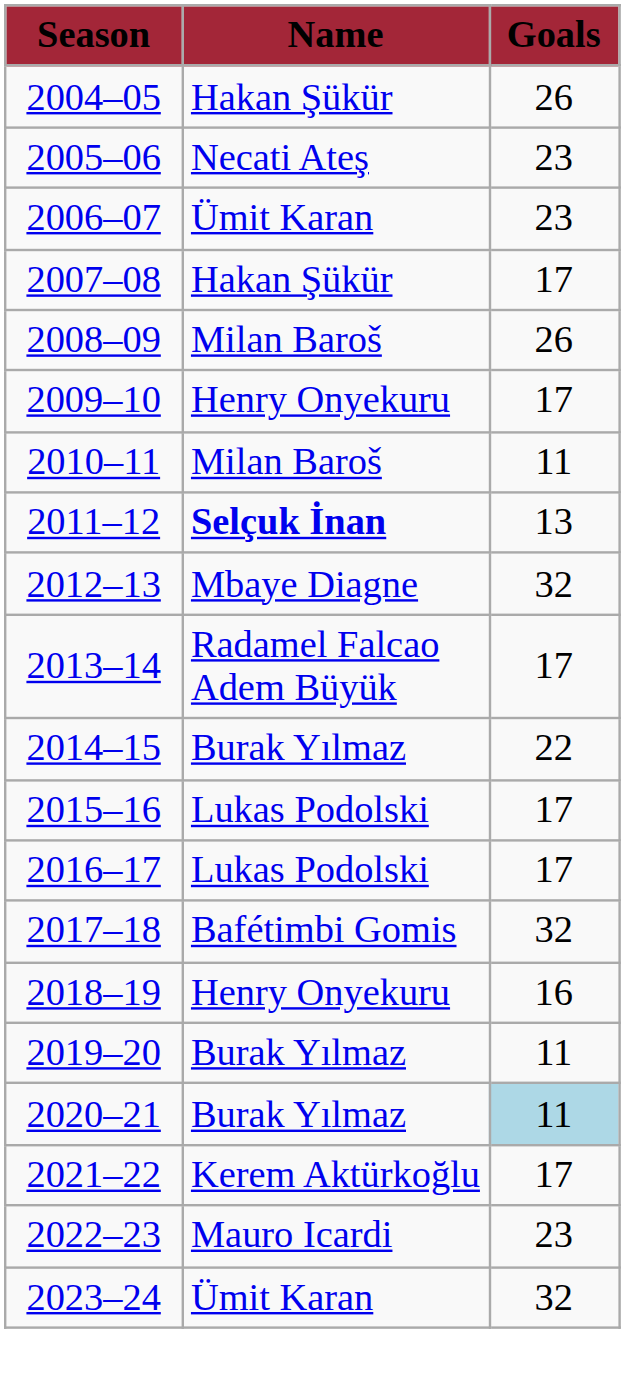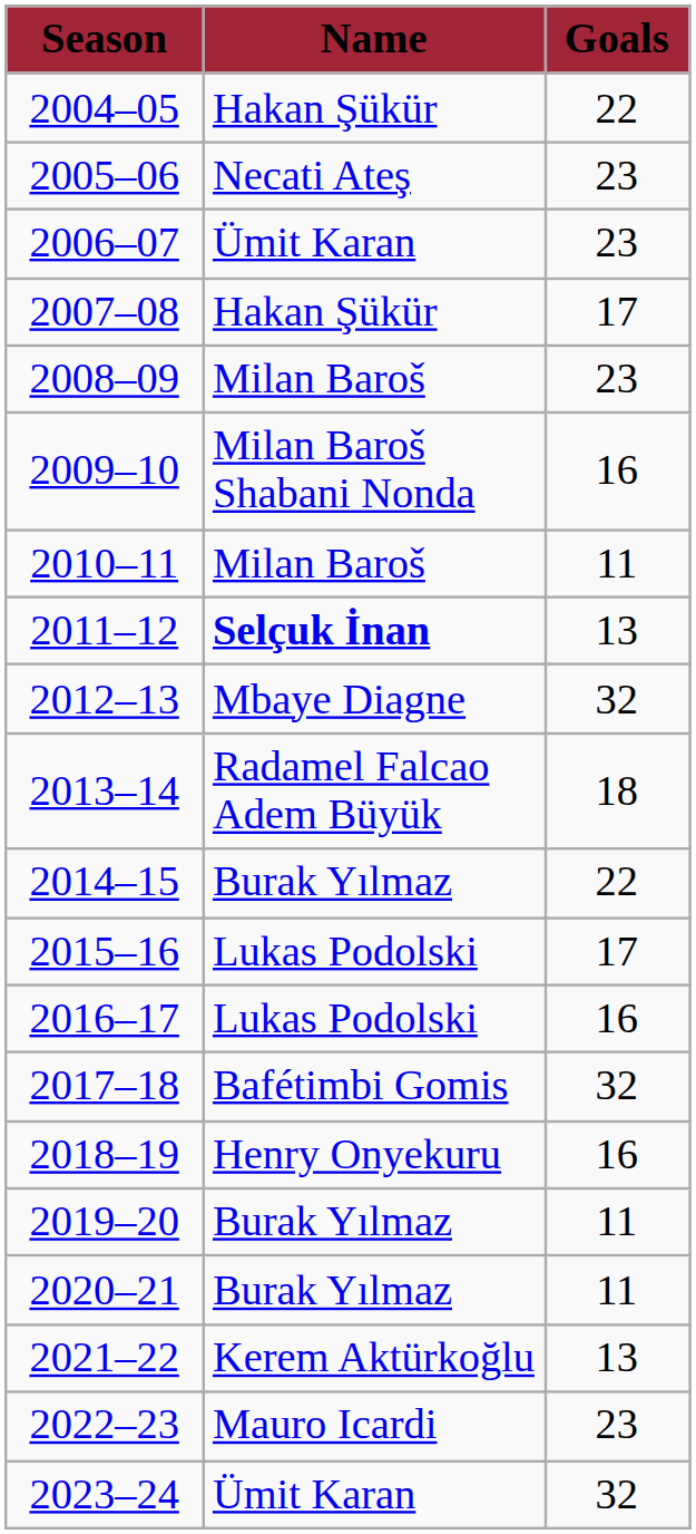2004–05 | Goals: 26 -> 22
2008–09 | Goals: 26 -> 23
2009–10 | Name: Henry Onyekuru -> Milan Baroš Shabani Nonda
2009–10 | Goals: 17 -> 16
2013–14 | Goals: 17 -> 18
2016–17 | Goals: 17 -> 16
2020–21 | Goals: lightblue background -> no background
2021–22 | Goals: 17 -> 13
